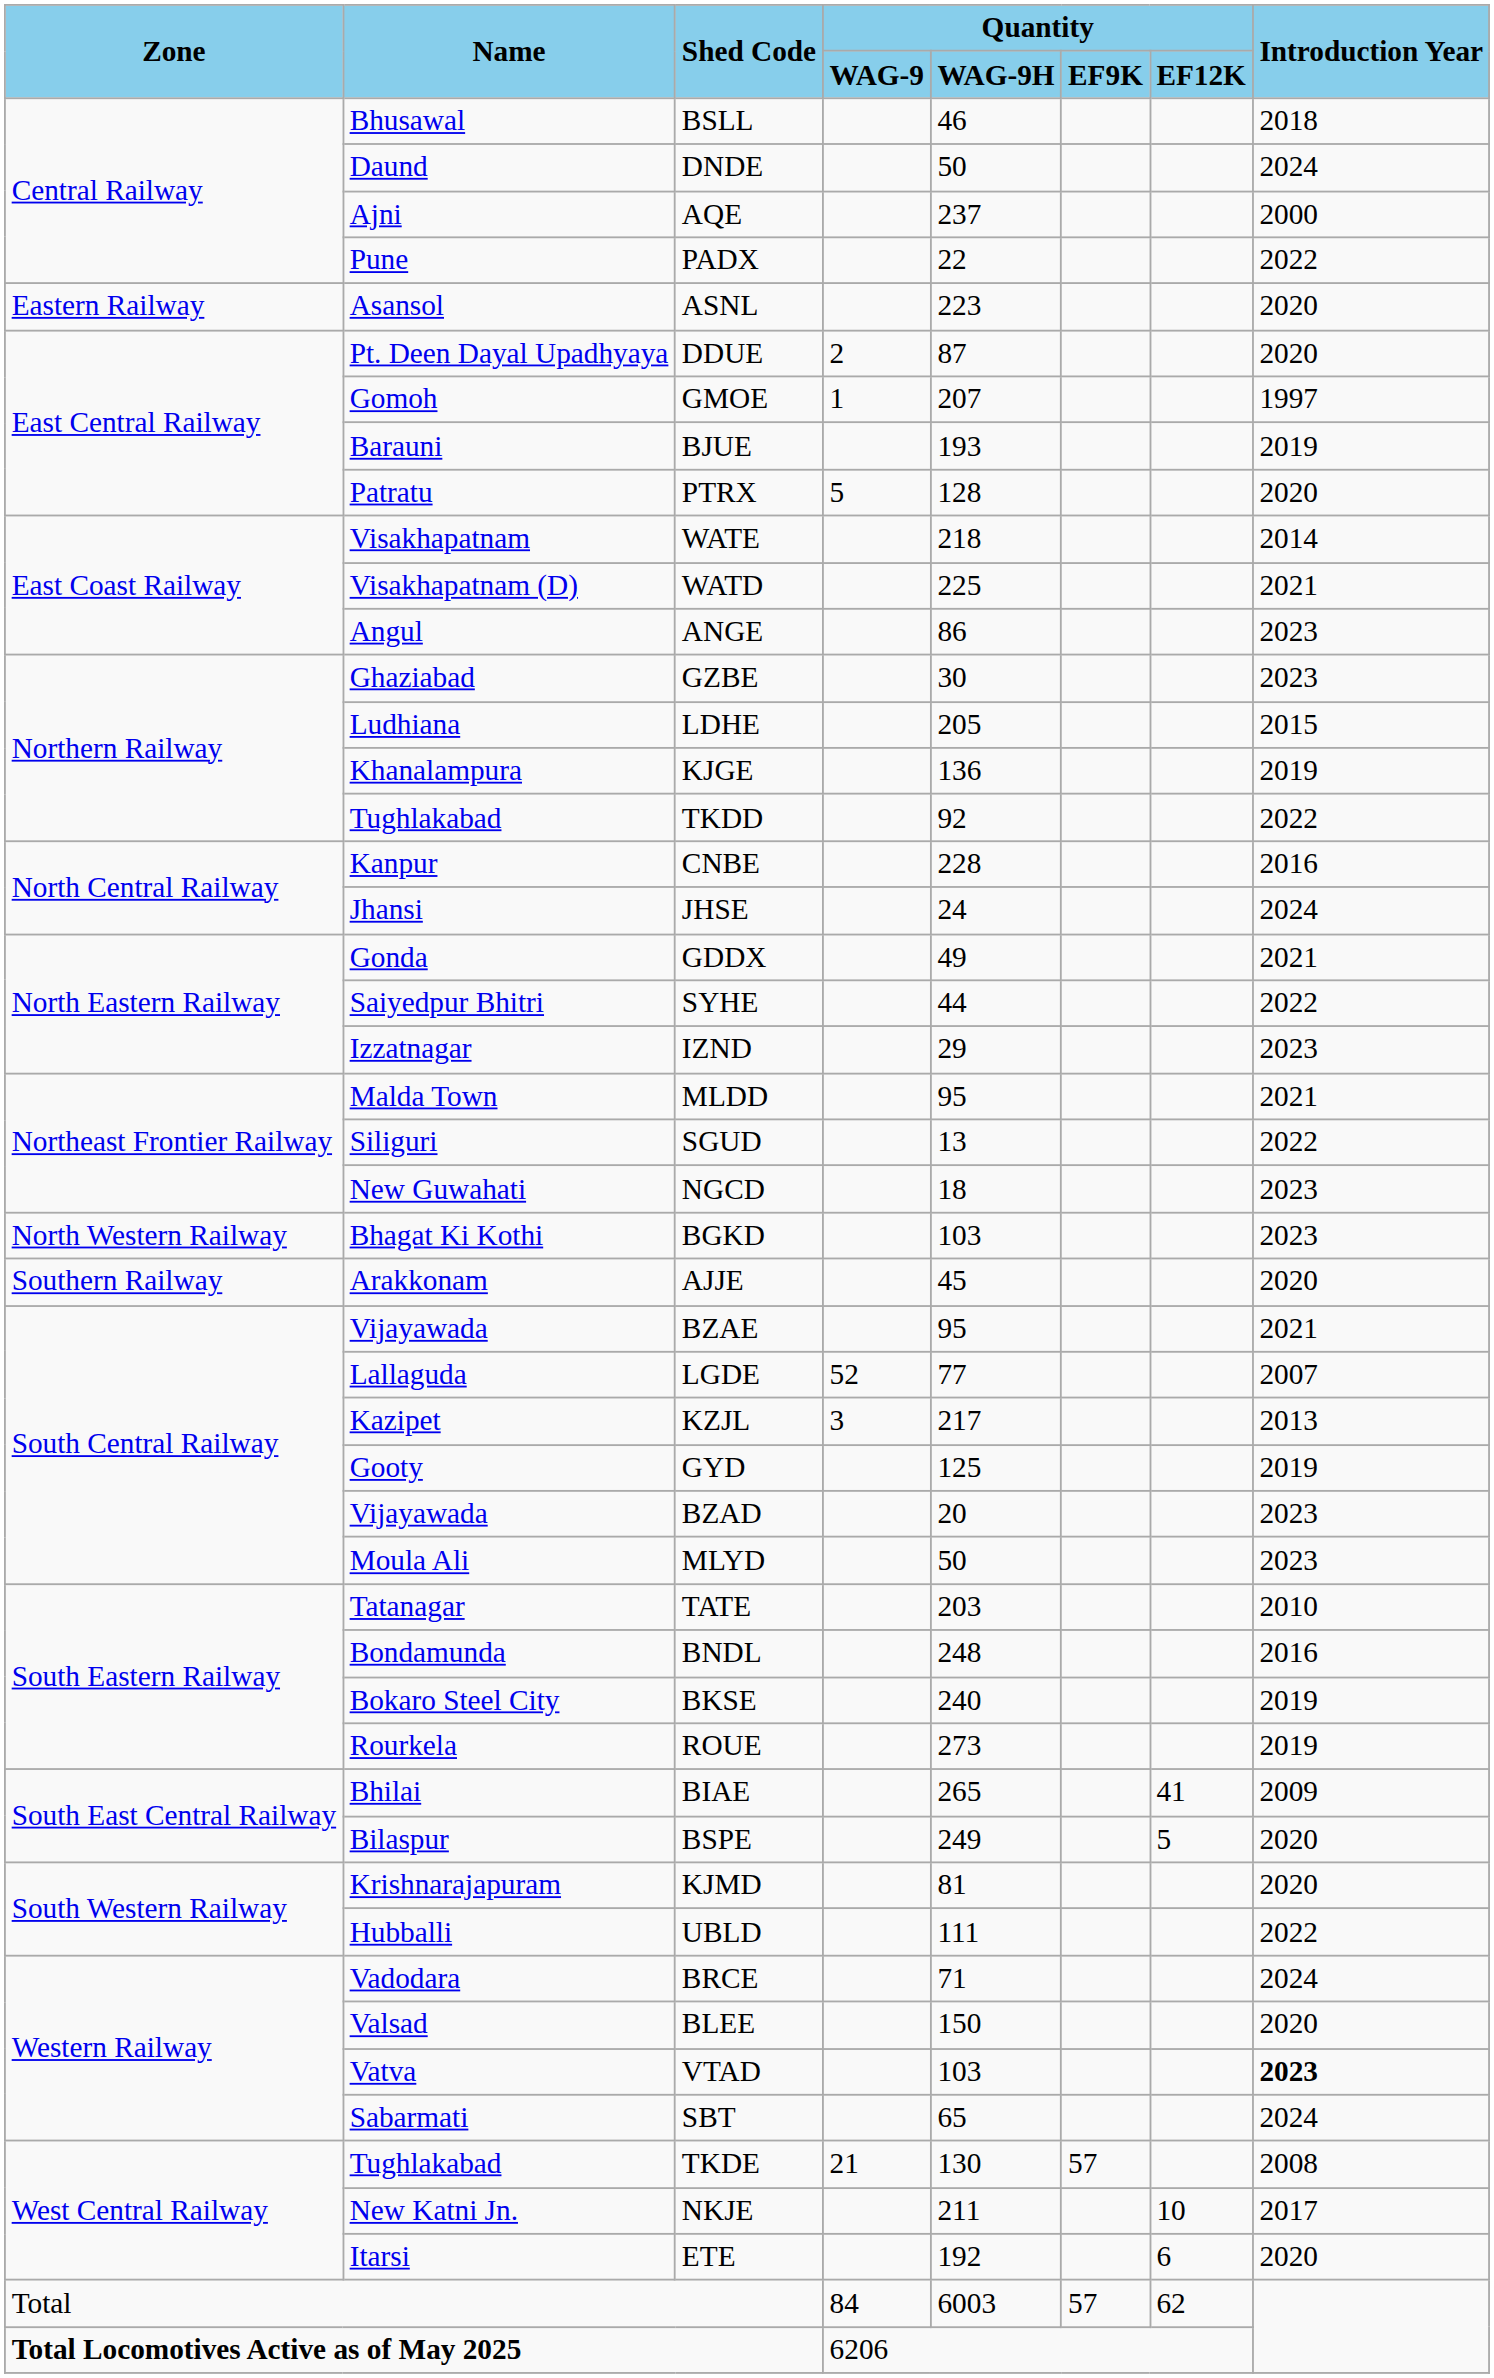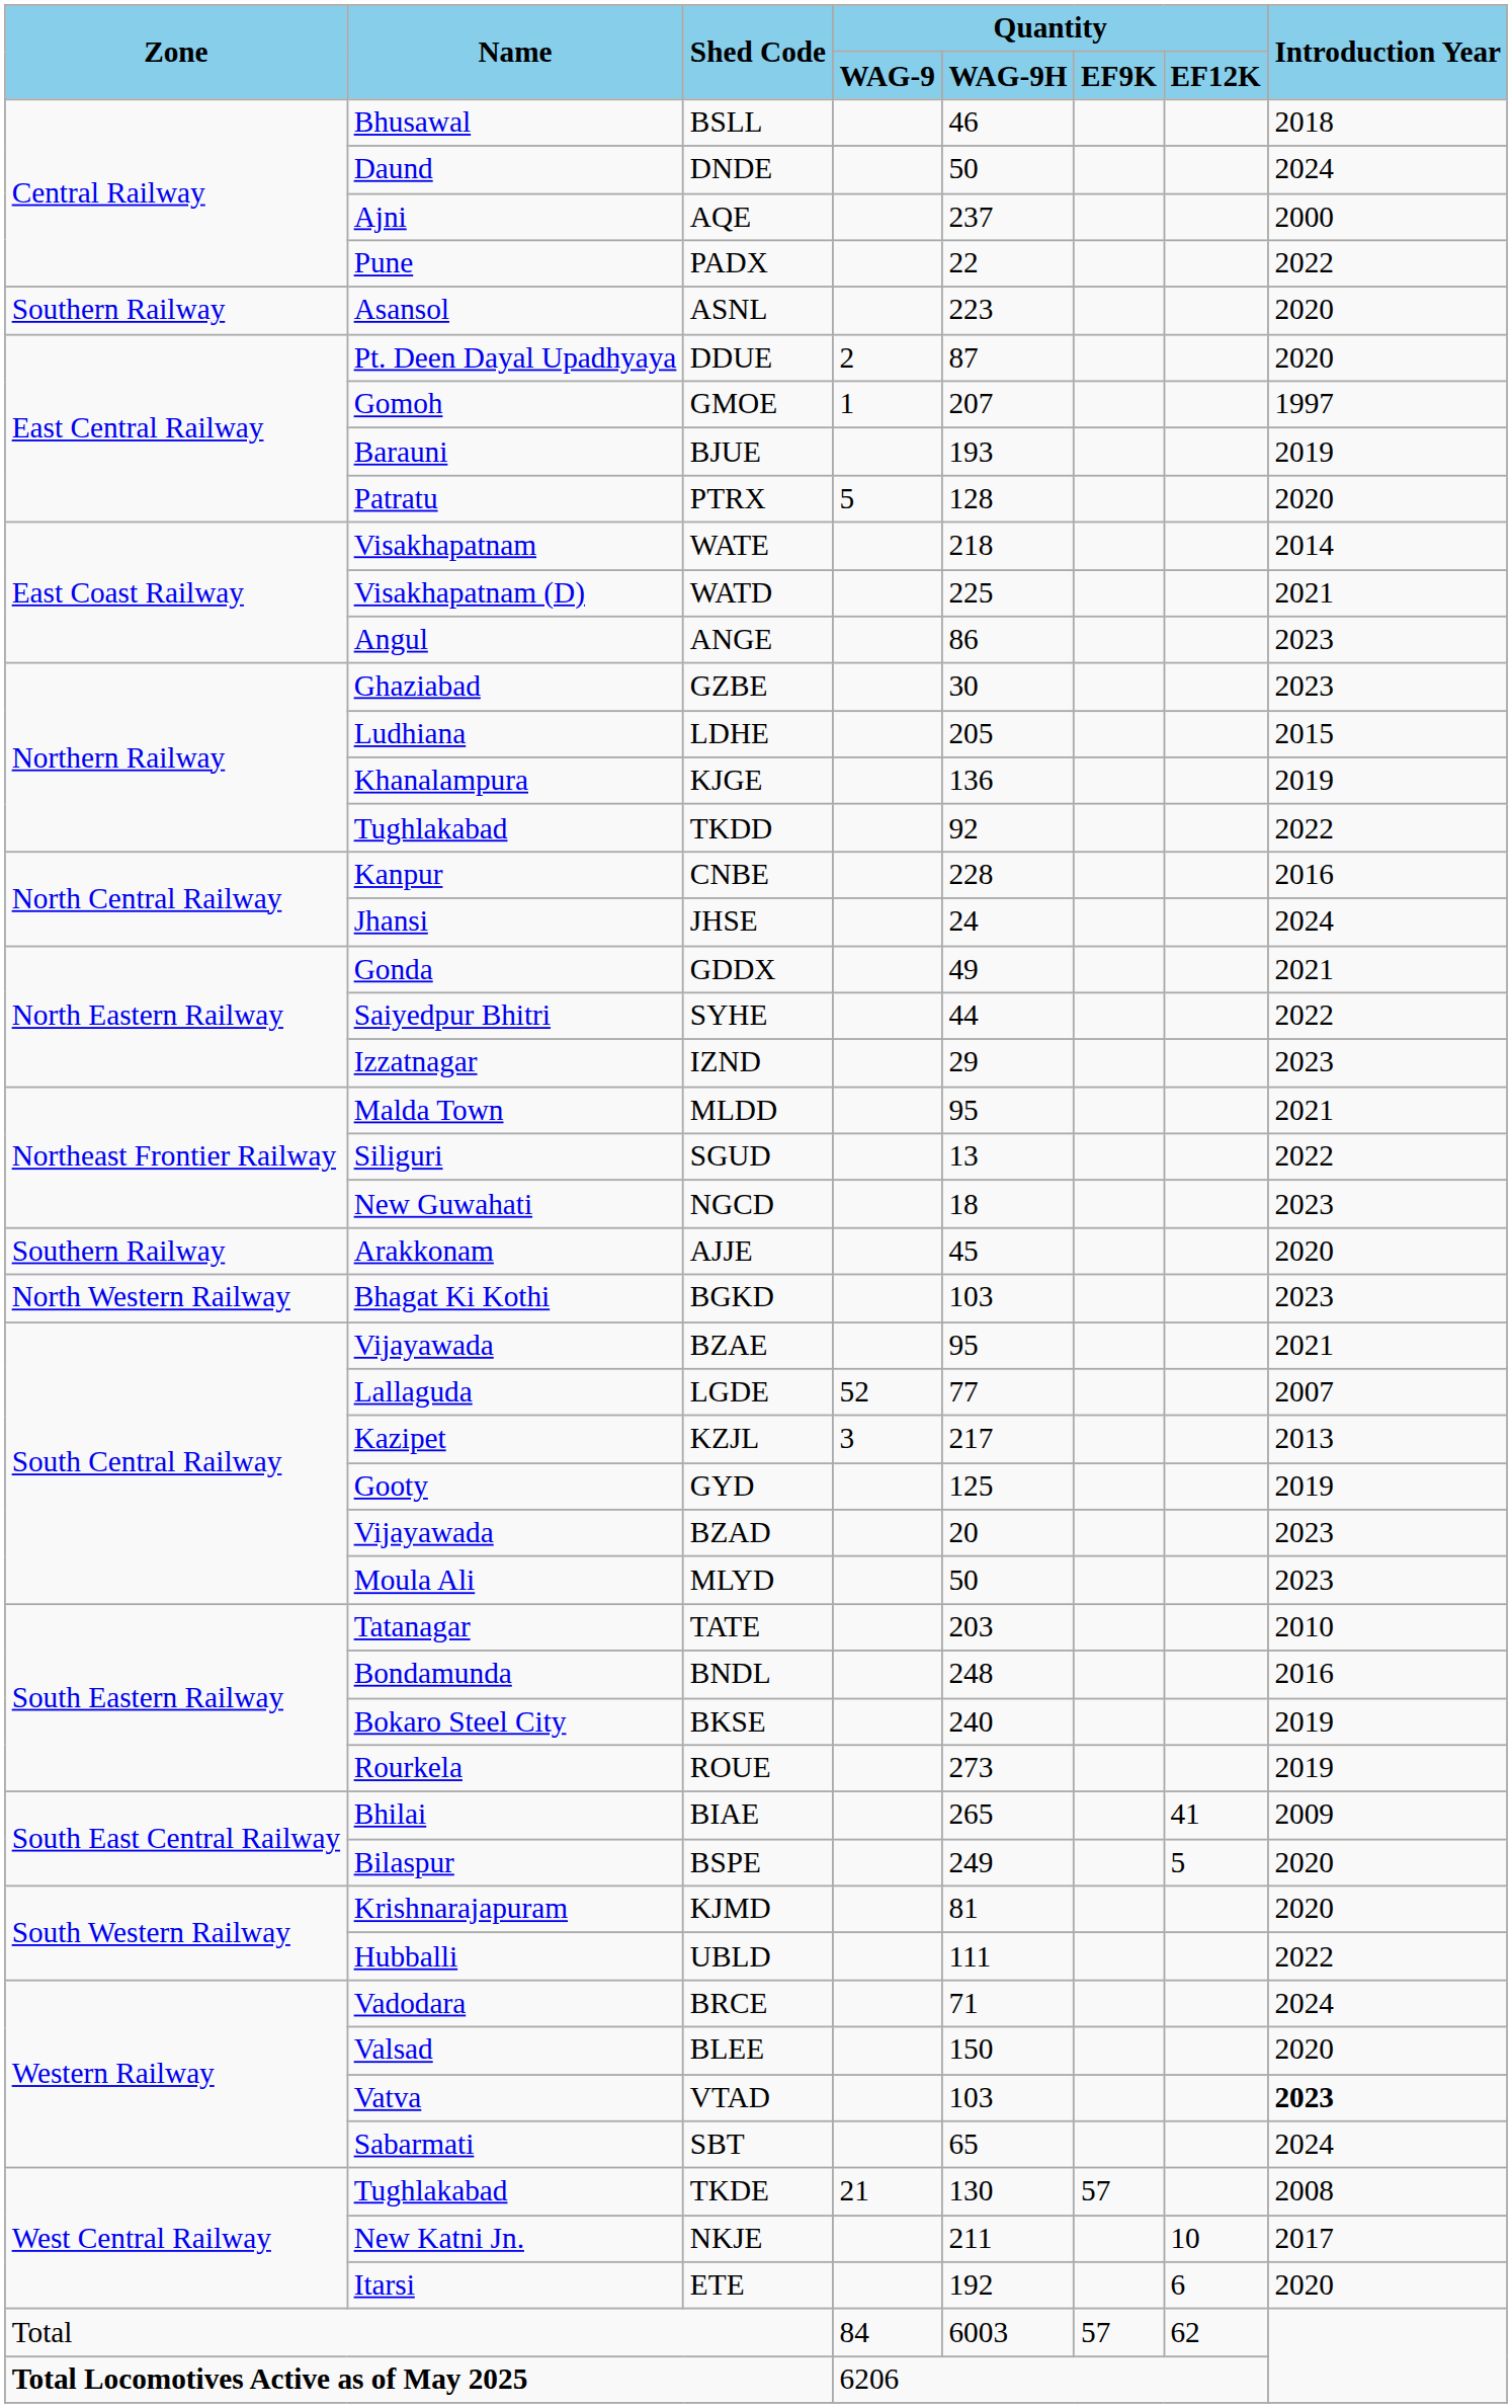ASNL | Zone: Eastern Railway -> Southern Railway
rows swapped: BGKD <-> AJJE
